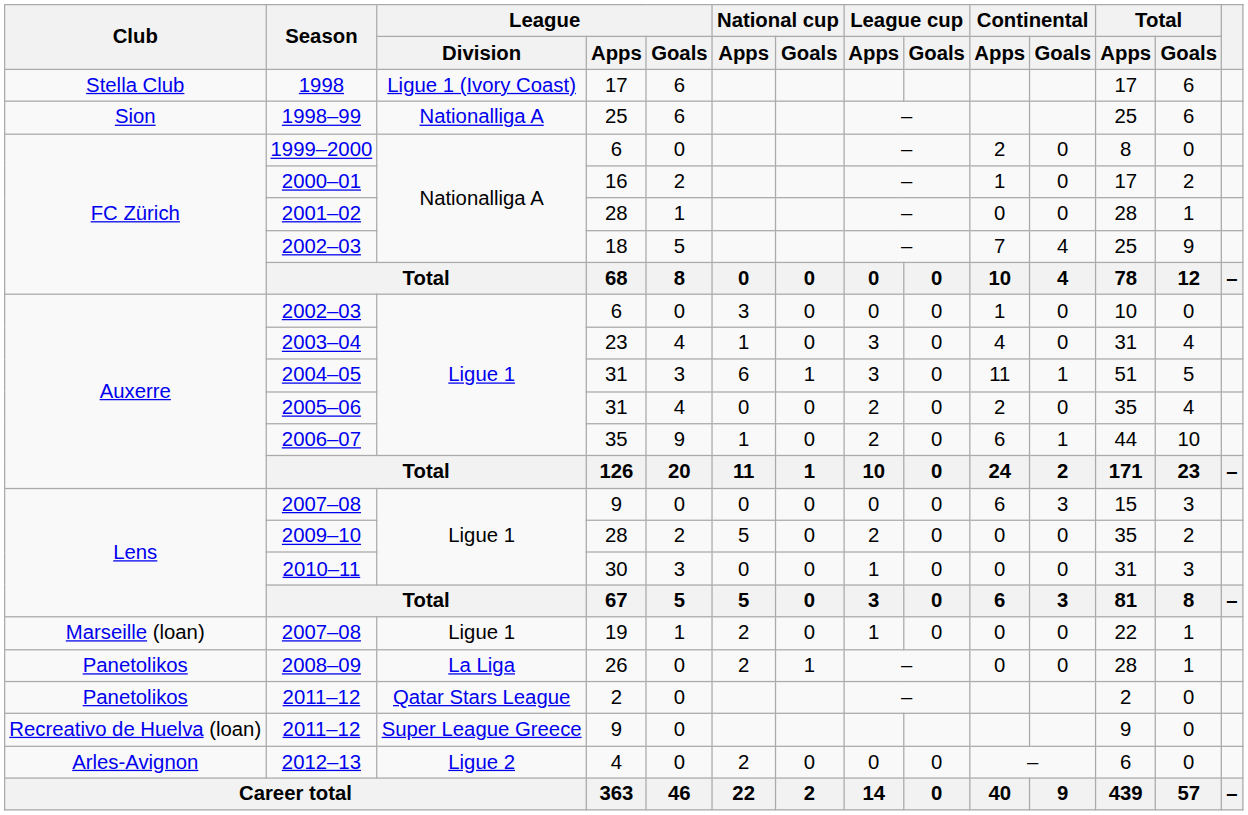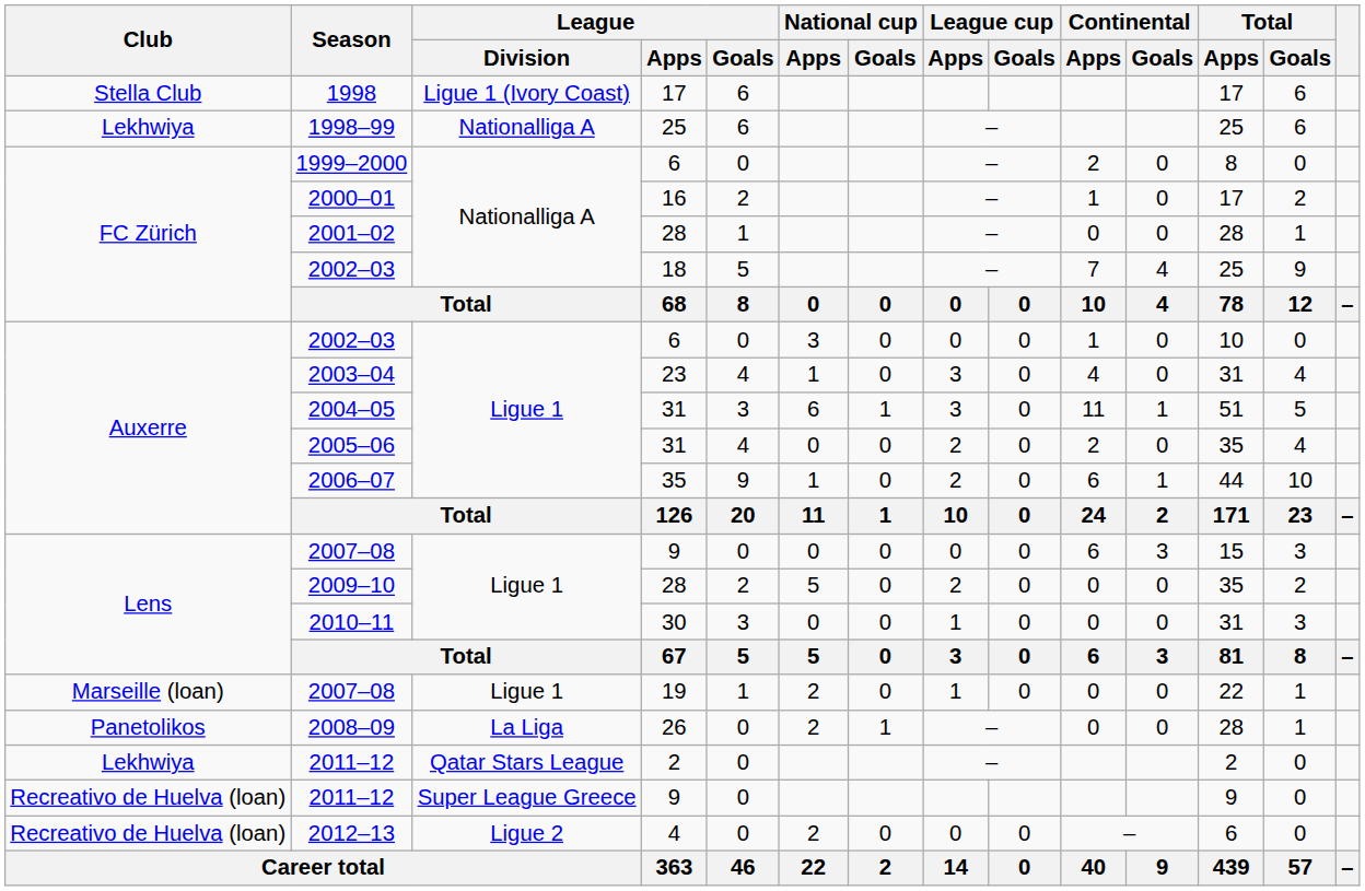1998–99 | Club: Sion -> Lekhwiya
2011–12 / 2 | Club: Panetolikos -> Lekhwiya
2012–13 | Club: Arles-Avignon -> Recreativo de Huelva (loan)
